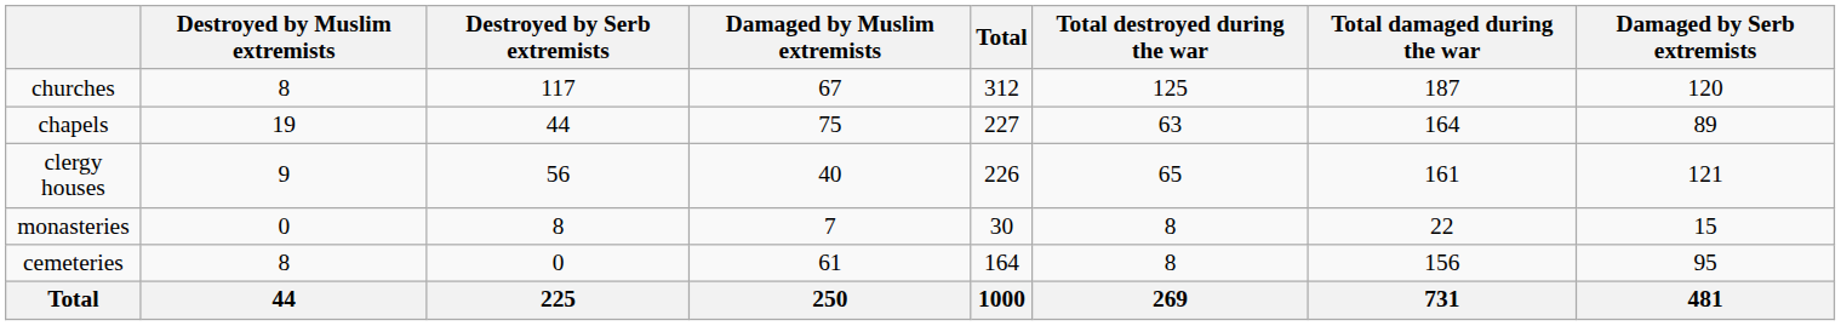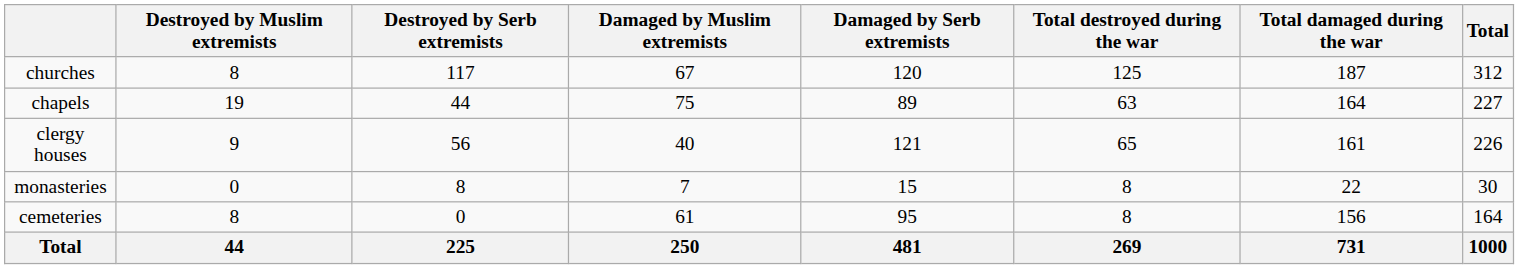columns swapped: Damaged by Serb extremists <-> Total
